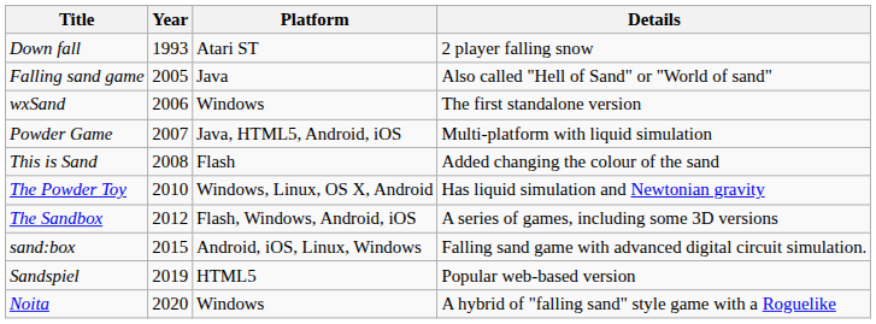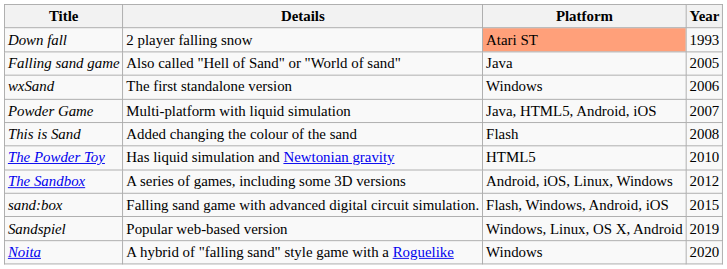columns swapped: Year <-> Details
Down fall | Platform: no background -> lightsalmon background
The Powder Toy | Platform: Windows, Linux, OS X, Android -> HTML5
The Sandbox | Platform: Flash, Windows, Android, iOS -> Android, iOS, Linux, Windows
sand:box | Platform: Android, iOS, Linux, Windows -> Flash, Windows, Android, iOS
Sandspiel | Platform: HTML5 -> Windows, Linux, OS X, Android
